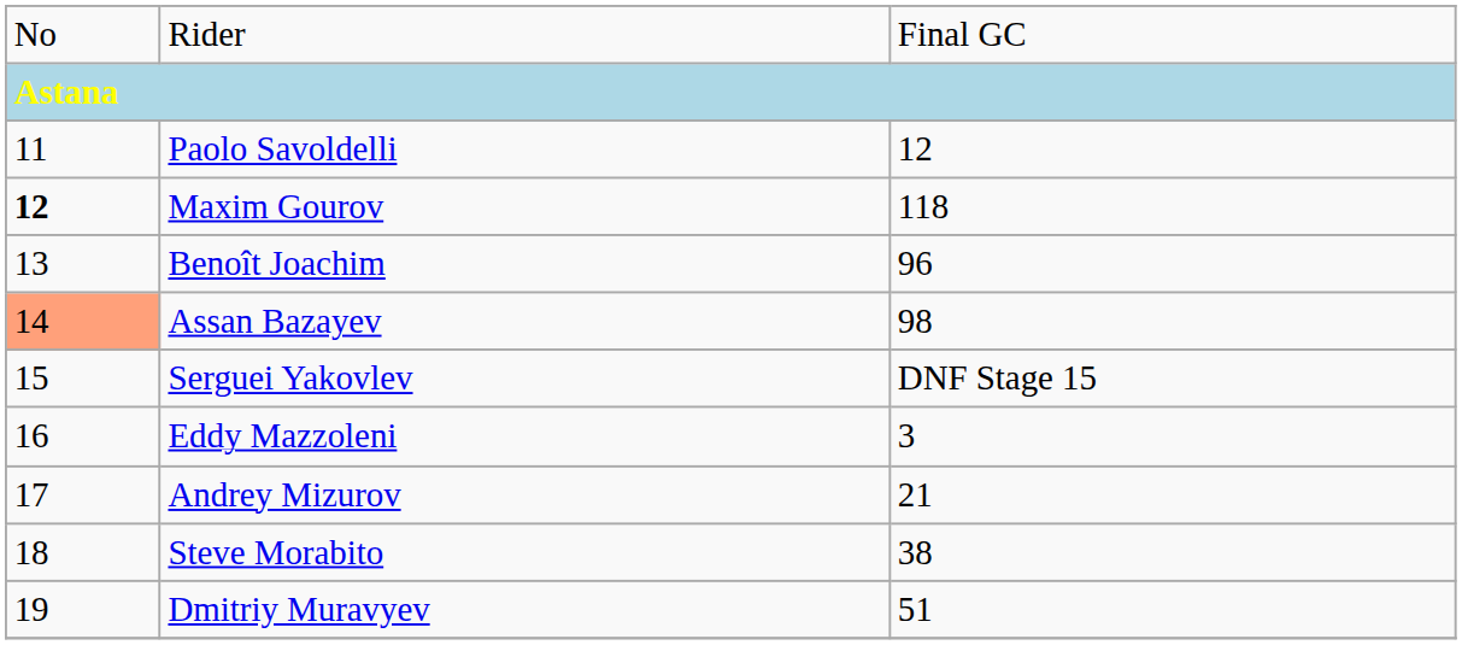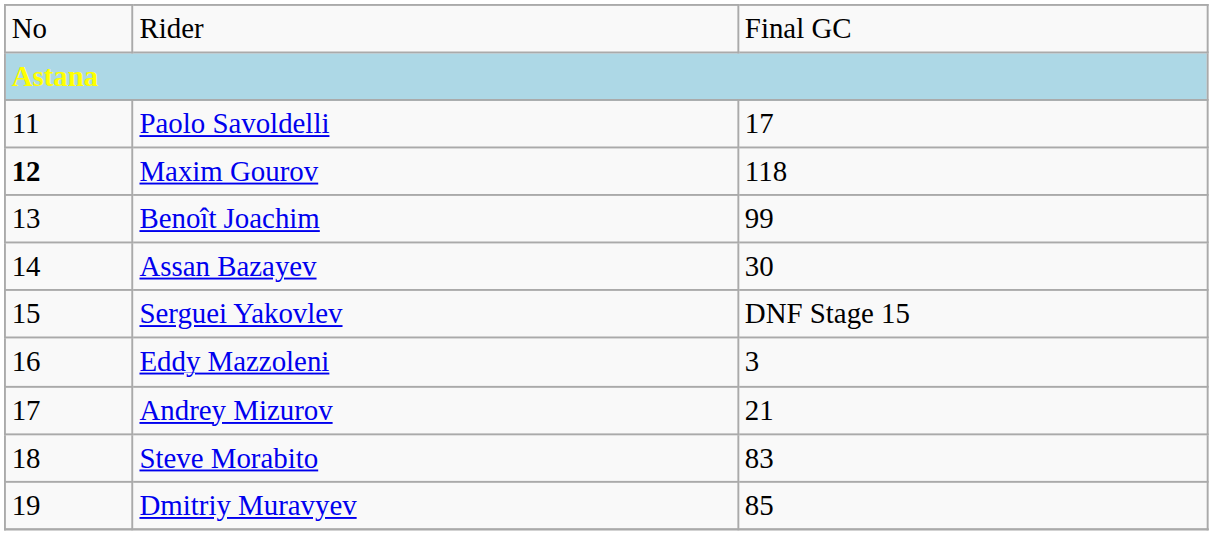Paolo Savoldelli | column 3: 12 -> 17
Benoît Joachim | column 3: 96 -> 99
Assan Bazayev | column 1: lightsalmon background -> no background
Assan Bazayev | column 3: 98 -> 30
Steve Morabito | column 3: 38 -> 83
Dmitriy Muravyev | column 3: 51 -> 85
